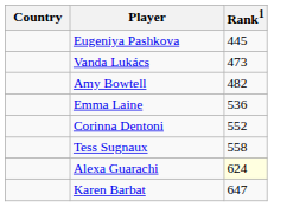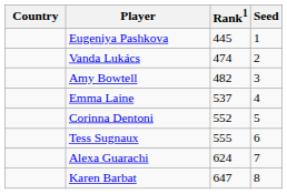+ column: Seed | 1 | 2 | 3 | 4 | 5 | 6 | 7 | 8
Vanda Lukács | Rank1: 473 -> 474
Emma Laine | Rank1: 536 -> 537
Tess Sugnaux | Rank1: 558 -> 555
Alexa Guarachi | Rank1: lightyellow background -> no background
